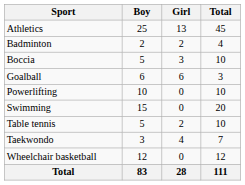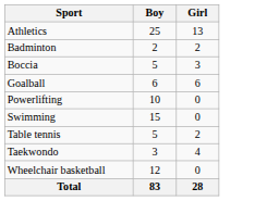- column: Total | 45 | 4 | 10 | 3 | 10 | 20 | 10 | 7 | 12 | 111
